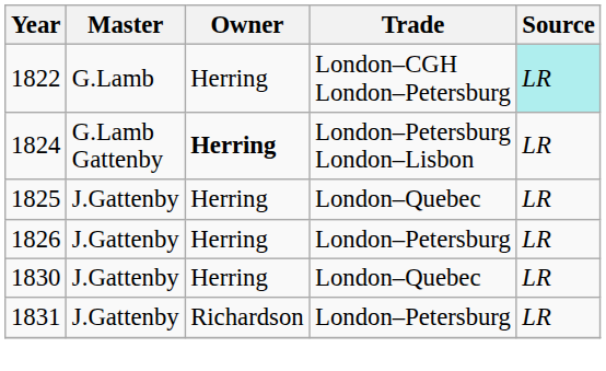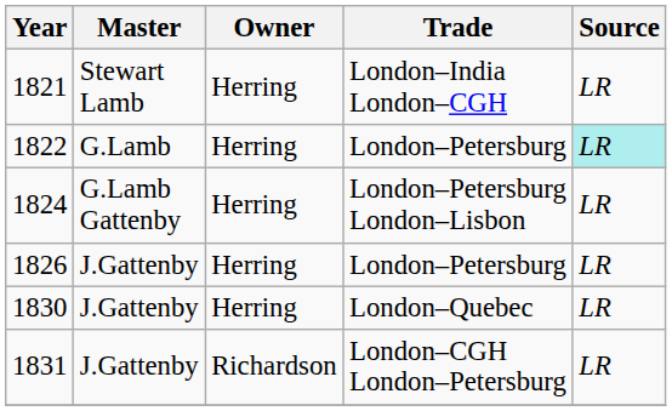+ row: 1821 | Stewart Lamb | Herring | London–India London–CGH | LR
1822 | Trade: London–CGH London–Petersburg -> London–Petersburg
1824 | Owner: bold -> normal
- row: 1825 | J.Gattenby | Herring | London–Quebec | LR
1831 | Trade: London–Petersburg -> London–CGH London–Petersburg
